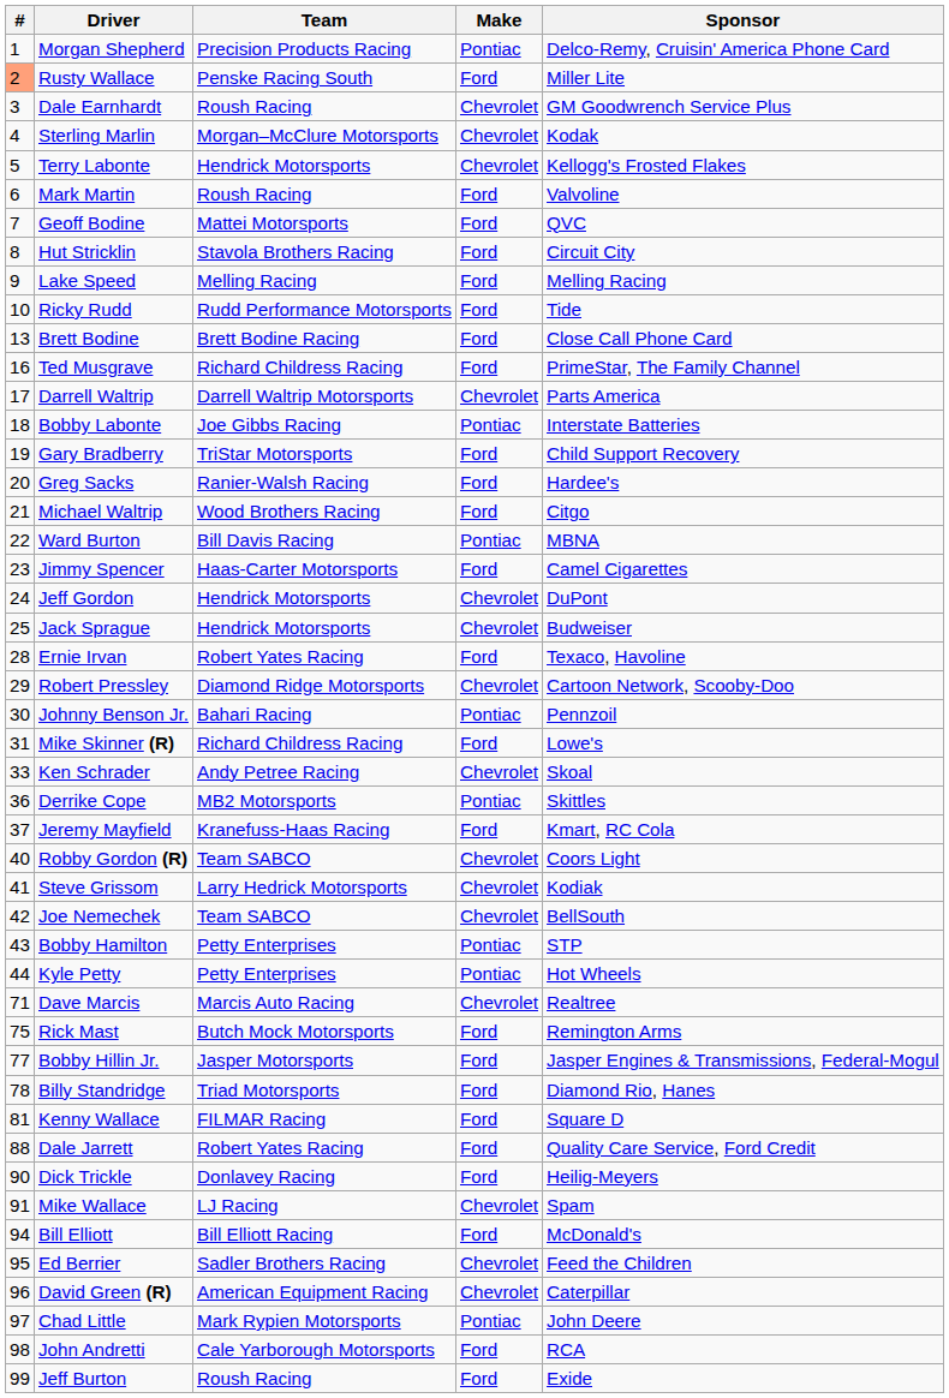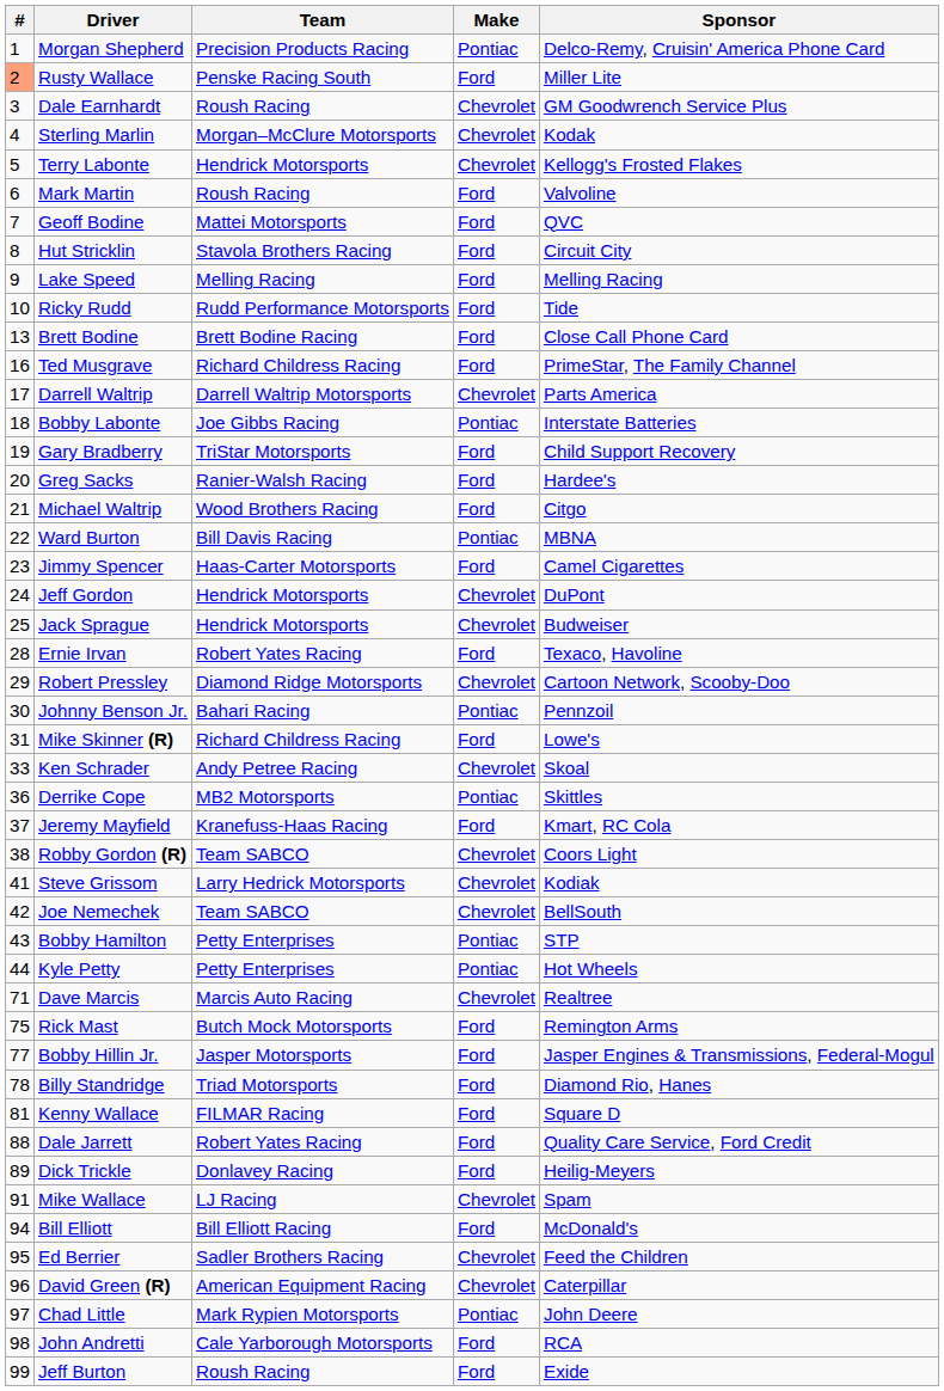Robby Gordon (R) | #: 40 -> 38
Dick Trickle | #: 90 -> 89
